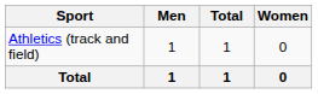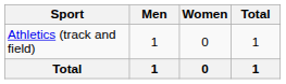columns swapped: Women <-> Total
